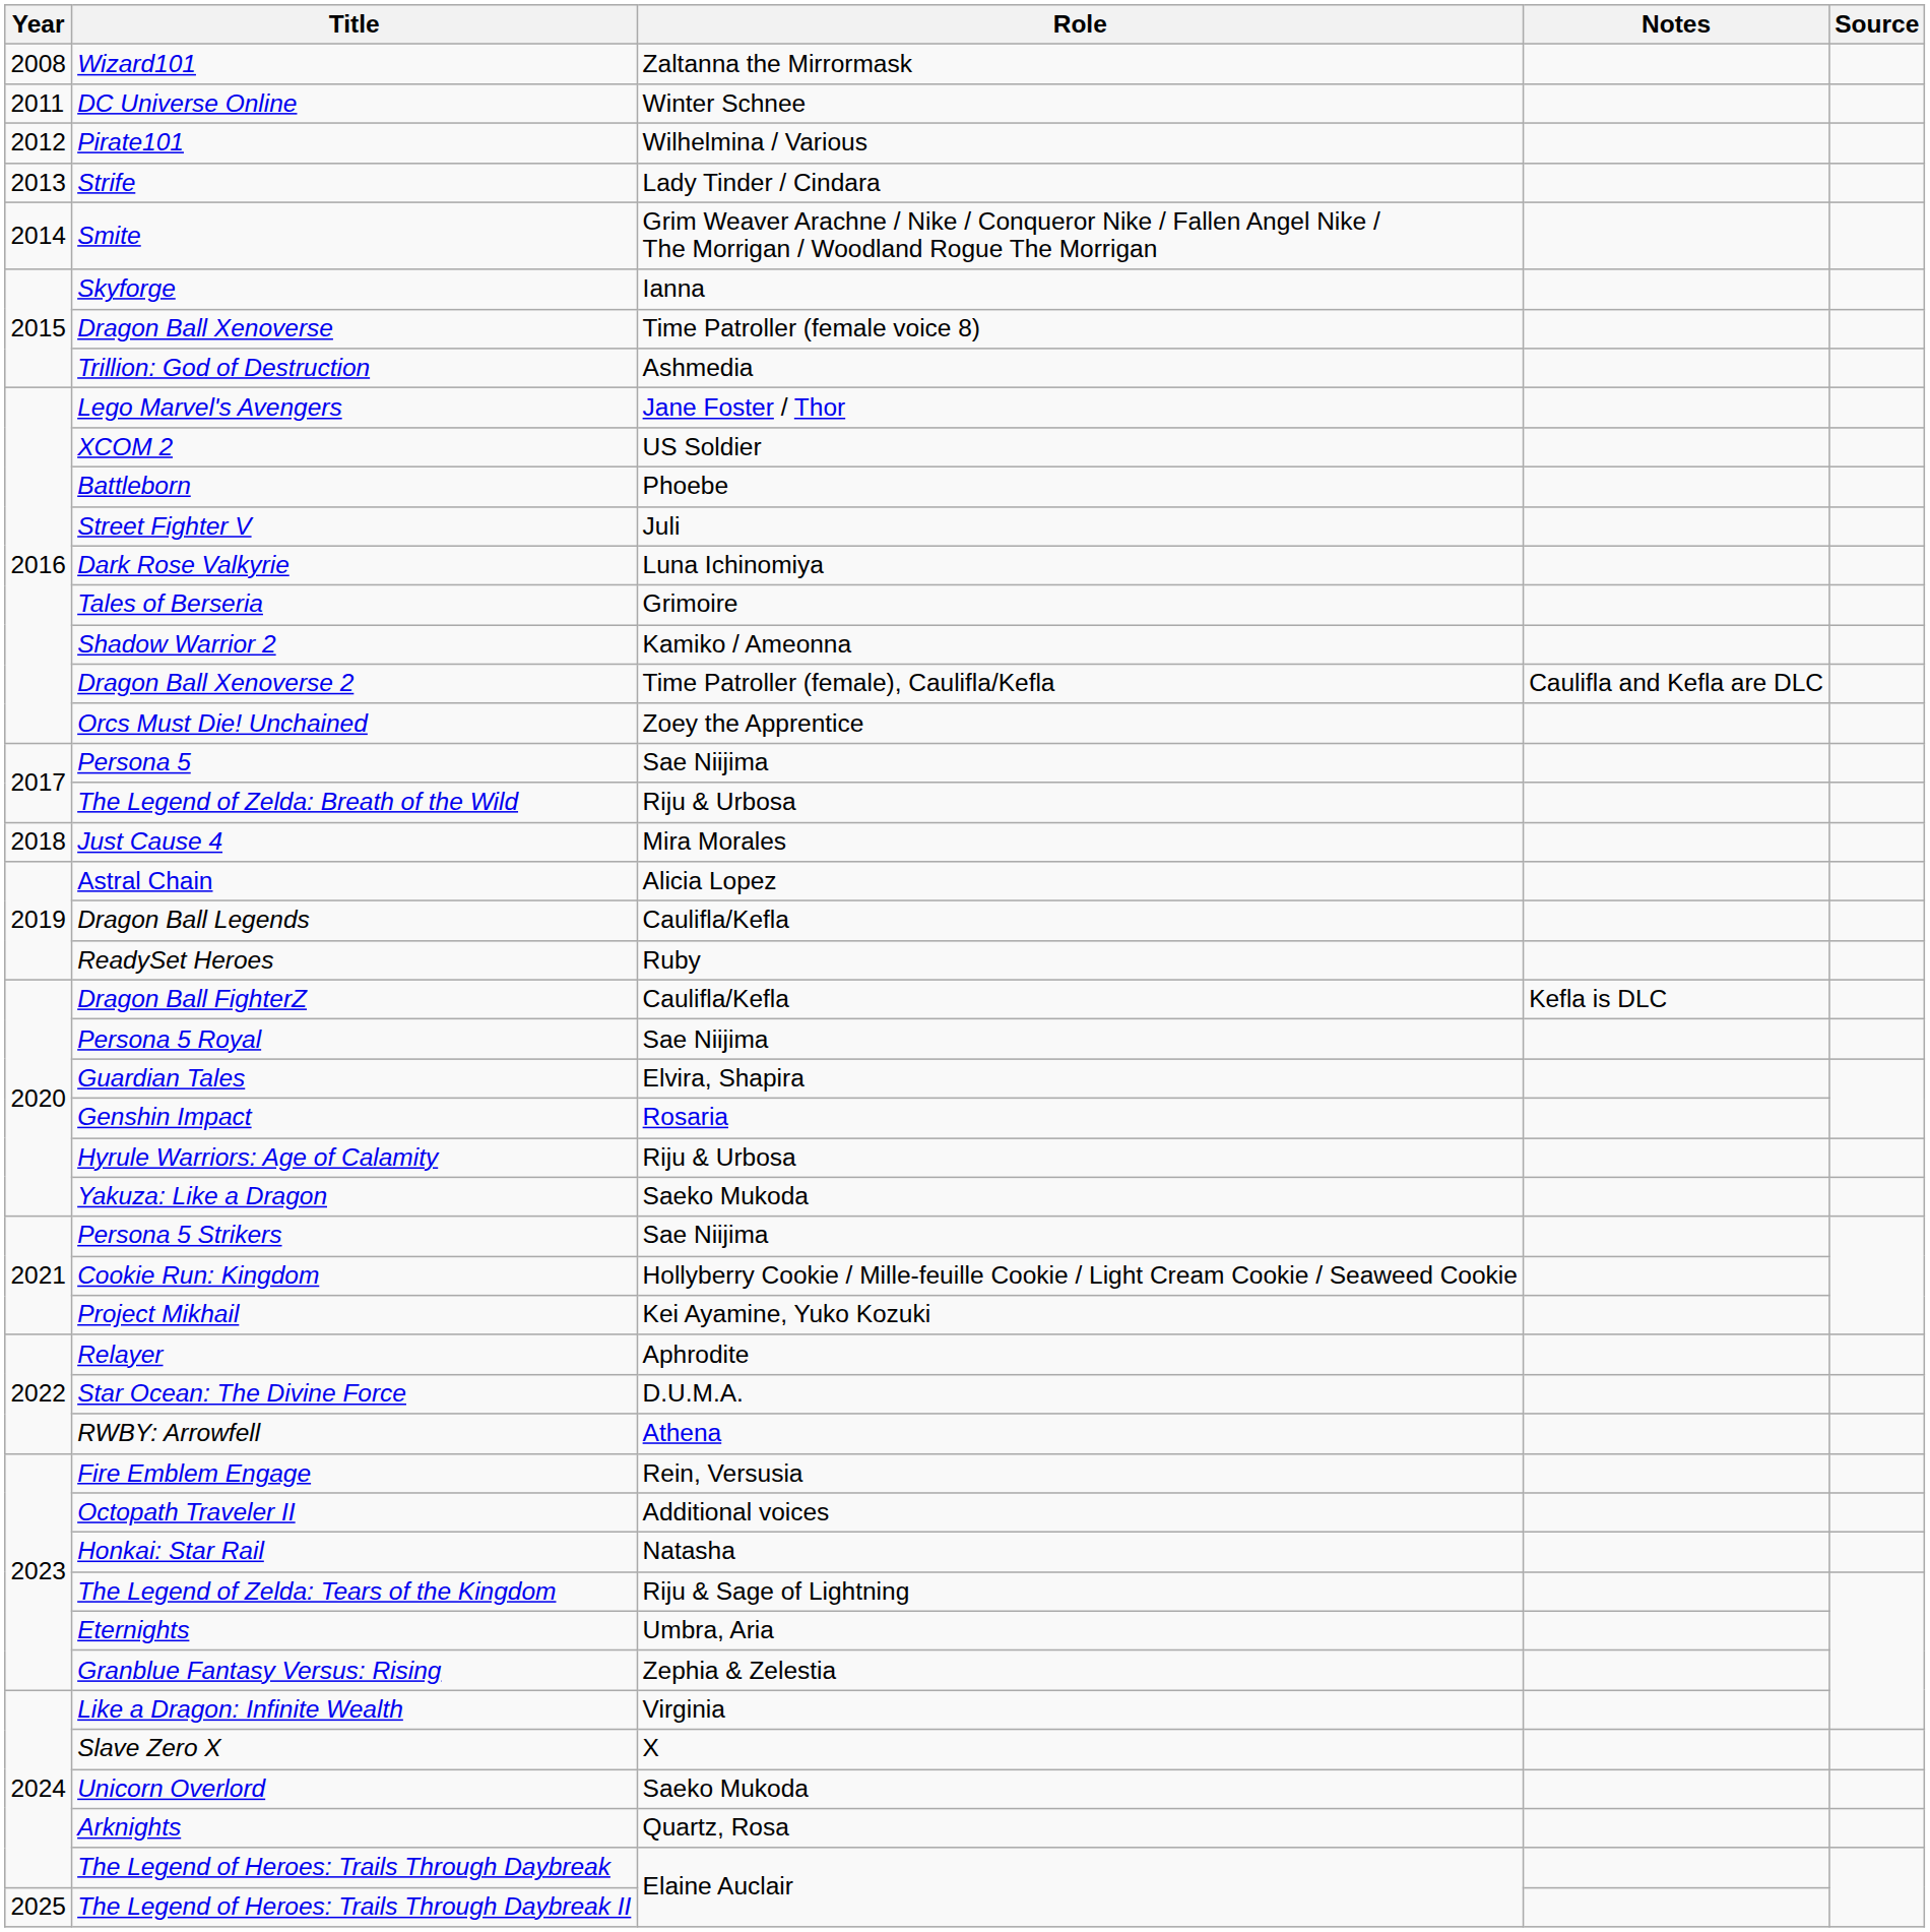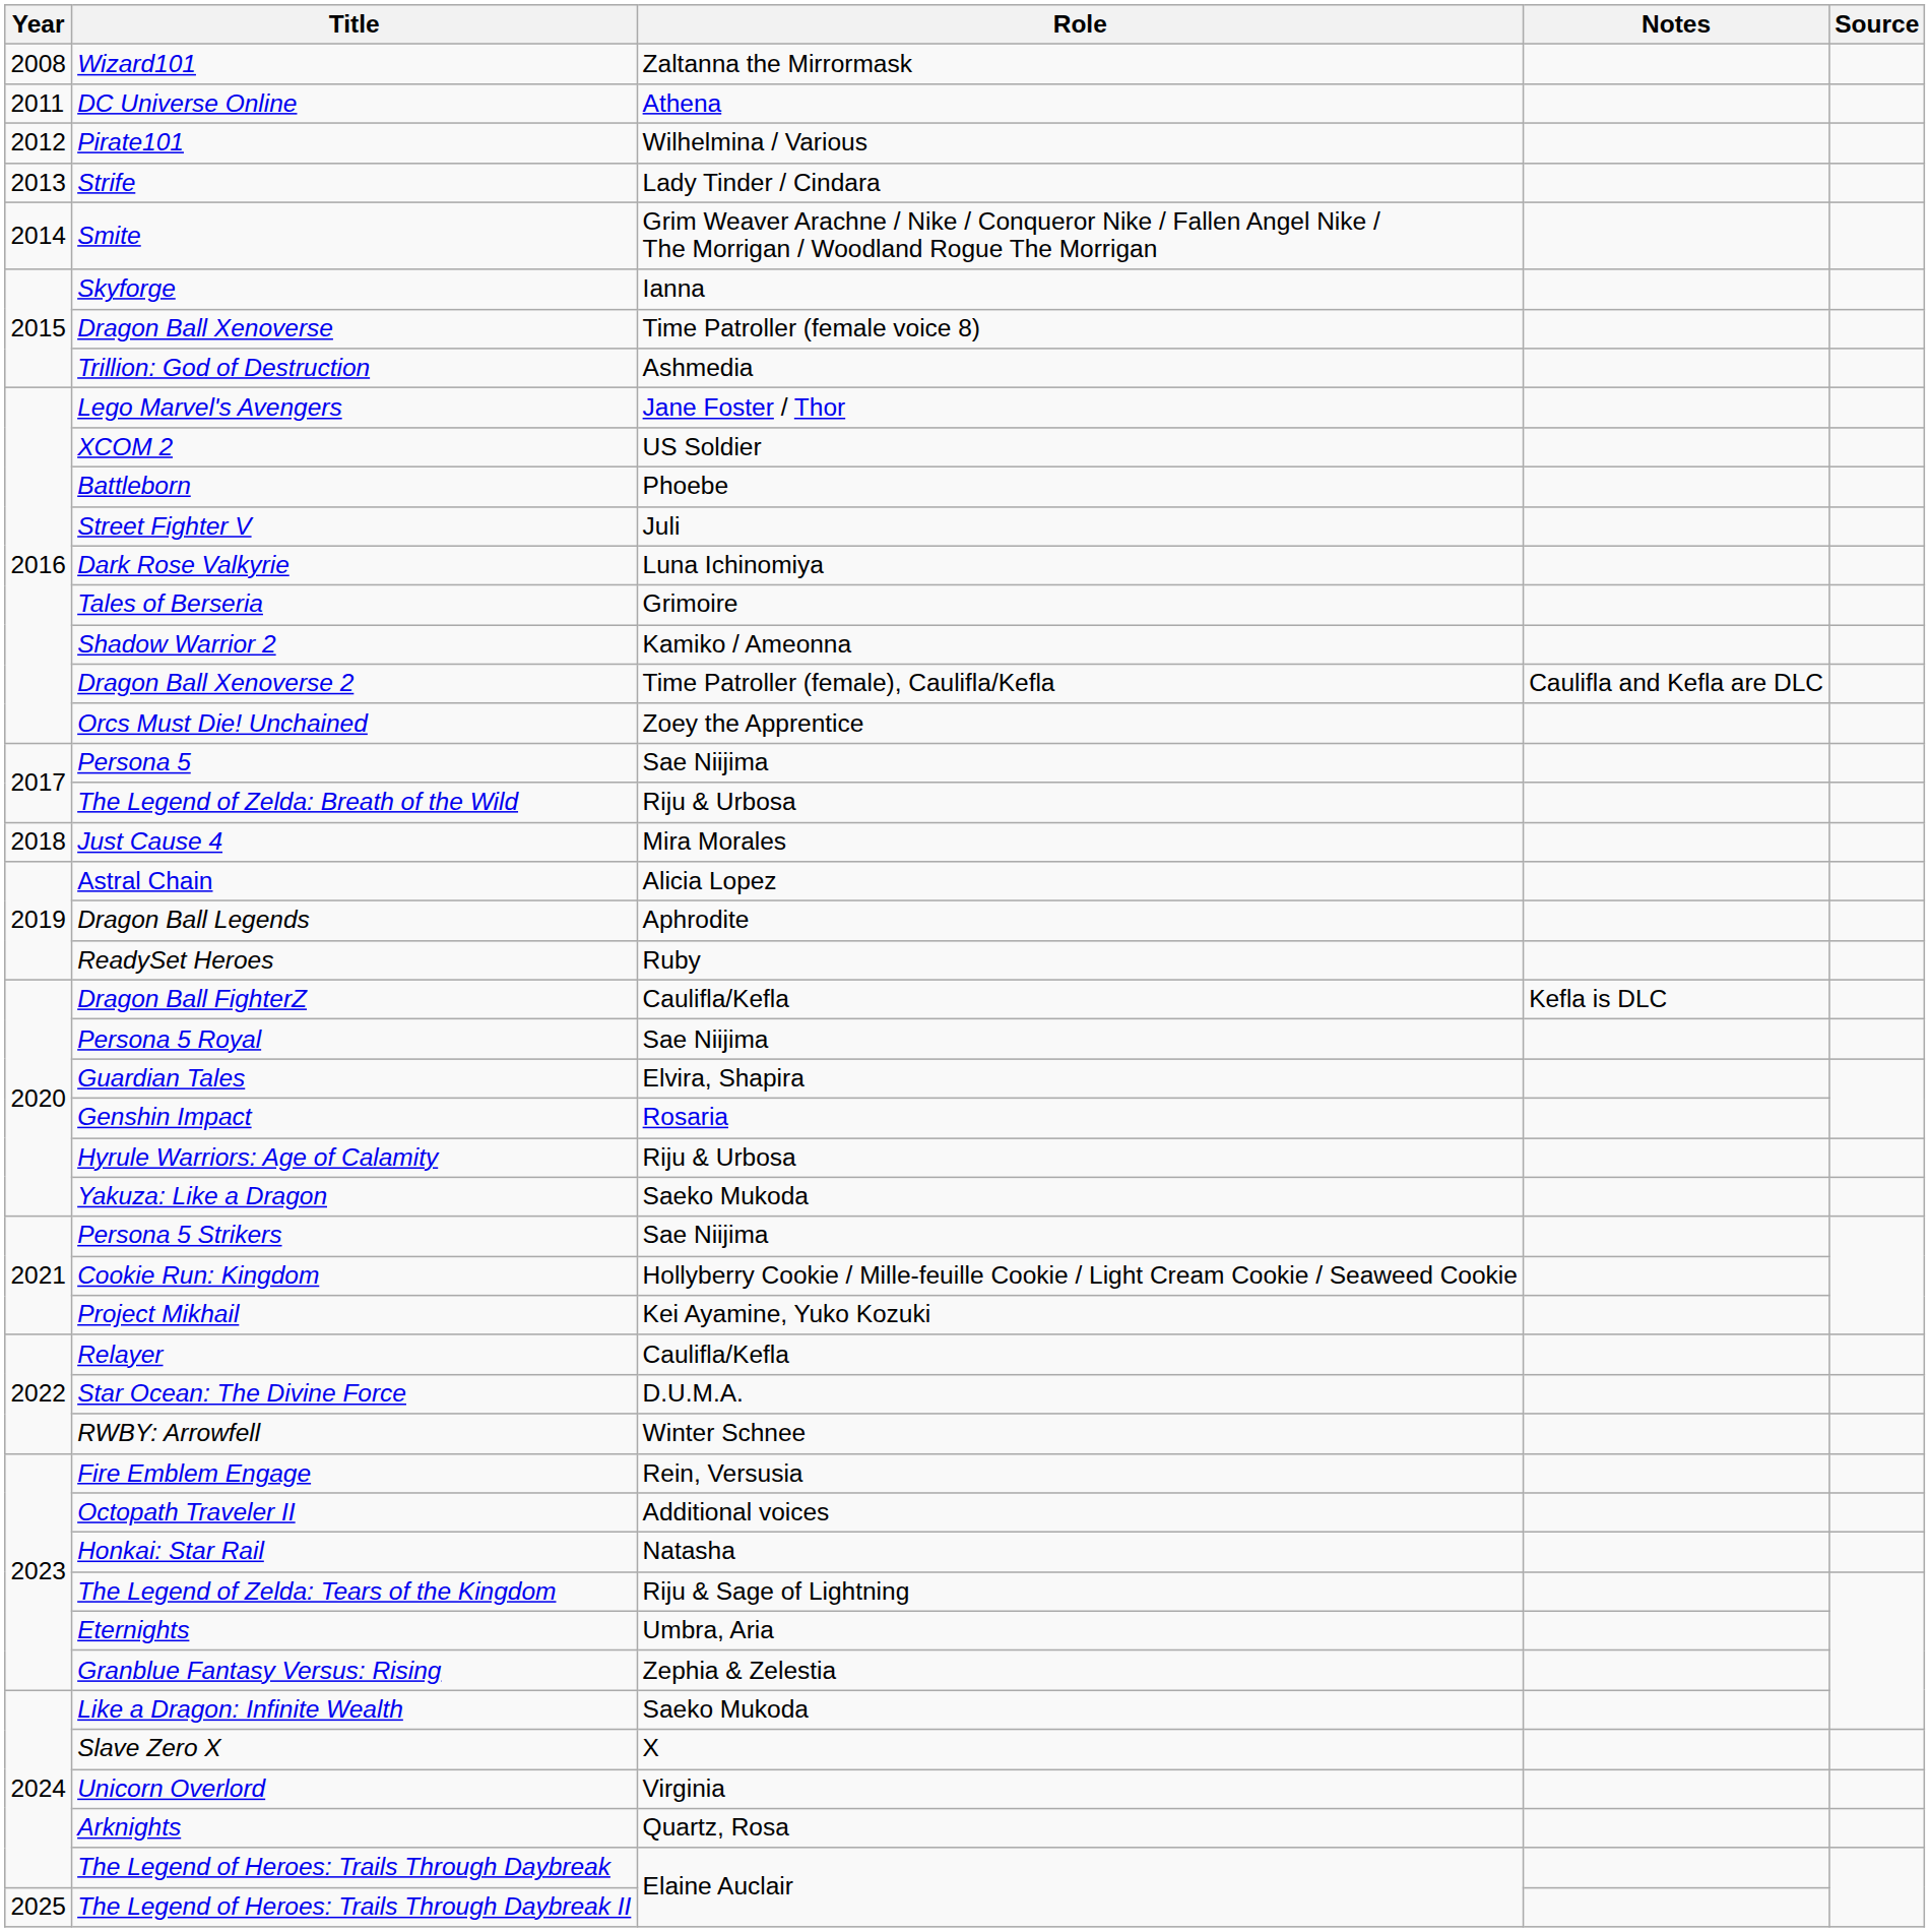DC Universe Online | Role: Winter Schnee -> Athena
Dragon Ball Legends | Role: Caulifla/Kefla -> Aphrodite
Relayer | Role: Aphrodite -> Caulifla/Kefla
RWBY: Arrowfell | Role: Athena -> Winter Schnee
Like a Dragon: Infinite Wealth | Role: Virginia -> Saeko Mukoda
Unicorn Overlord | Role: Saeko Mukoda -> Virginia
